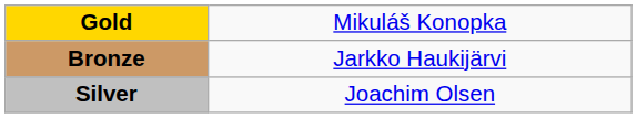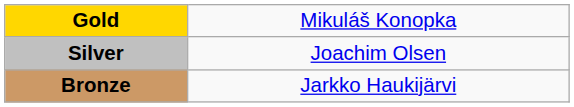rows swapped: Silver <-> Bronze
